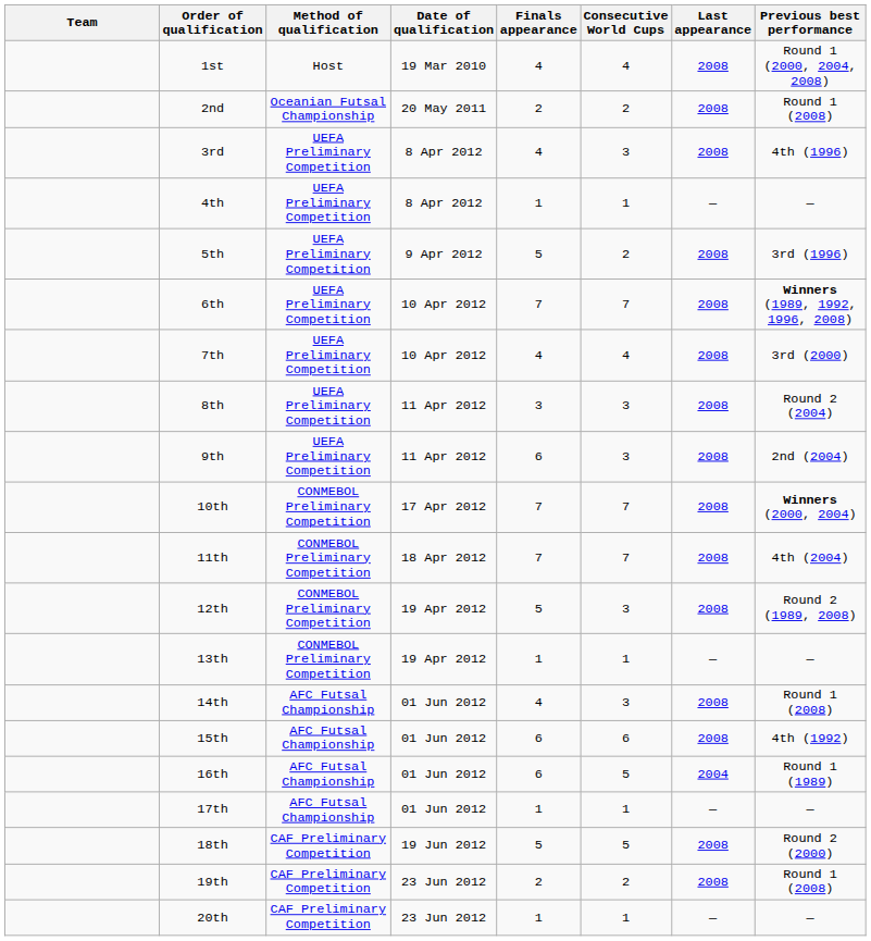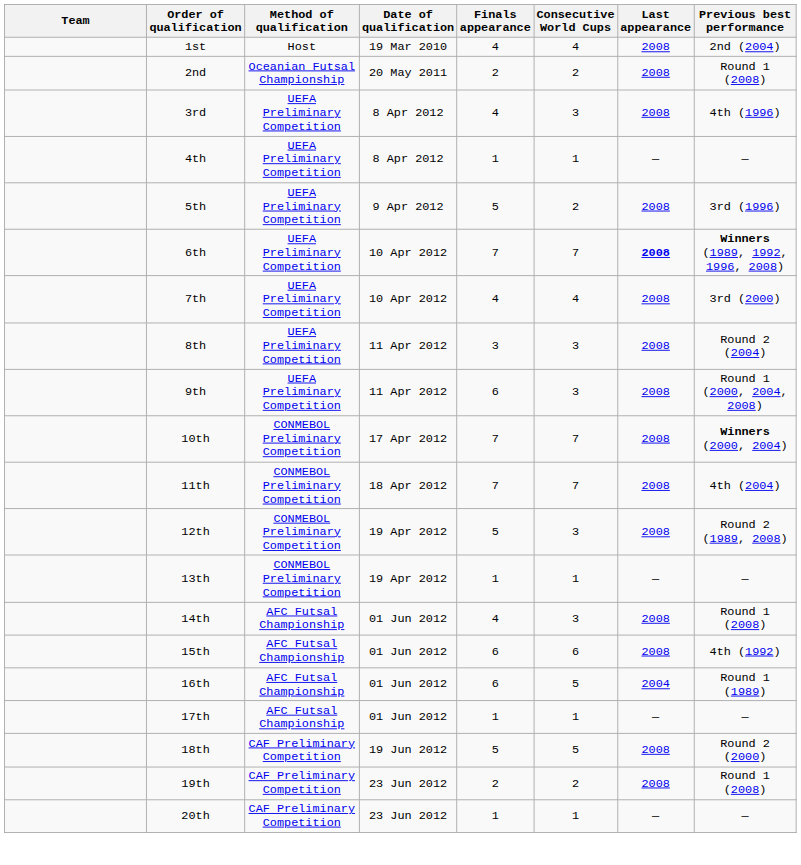1st | Previous best performance: Round 1 (2000, 2004, 2008) -> 2nd (2004)
6th | Last appearance: normal -> bold
9th | Previous best performance: 2nd (2004) -> Round 1 (2000, 2004, 2008)
